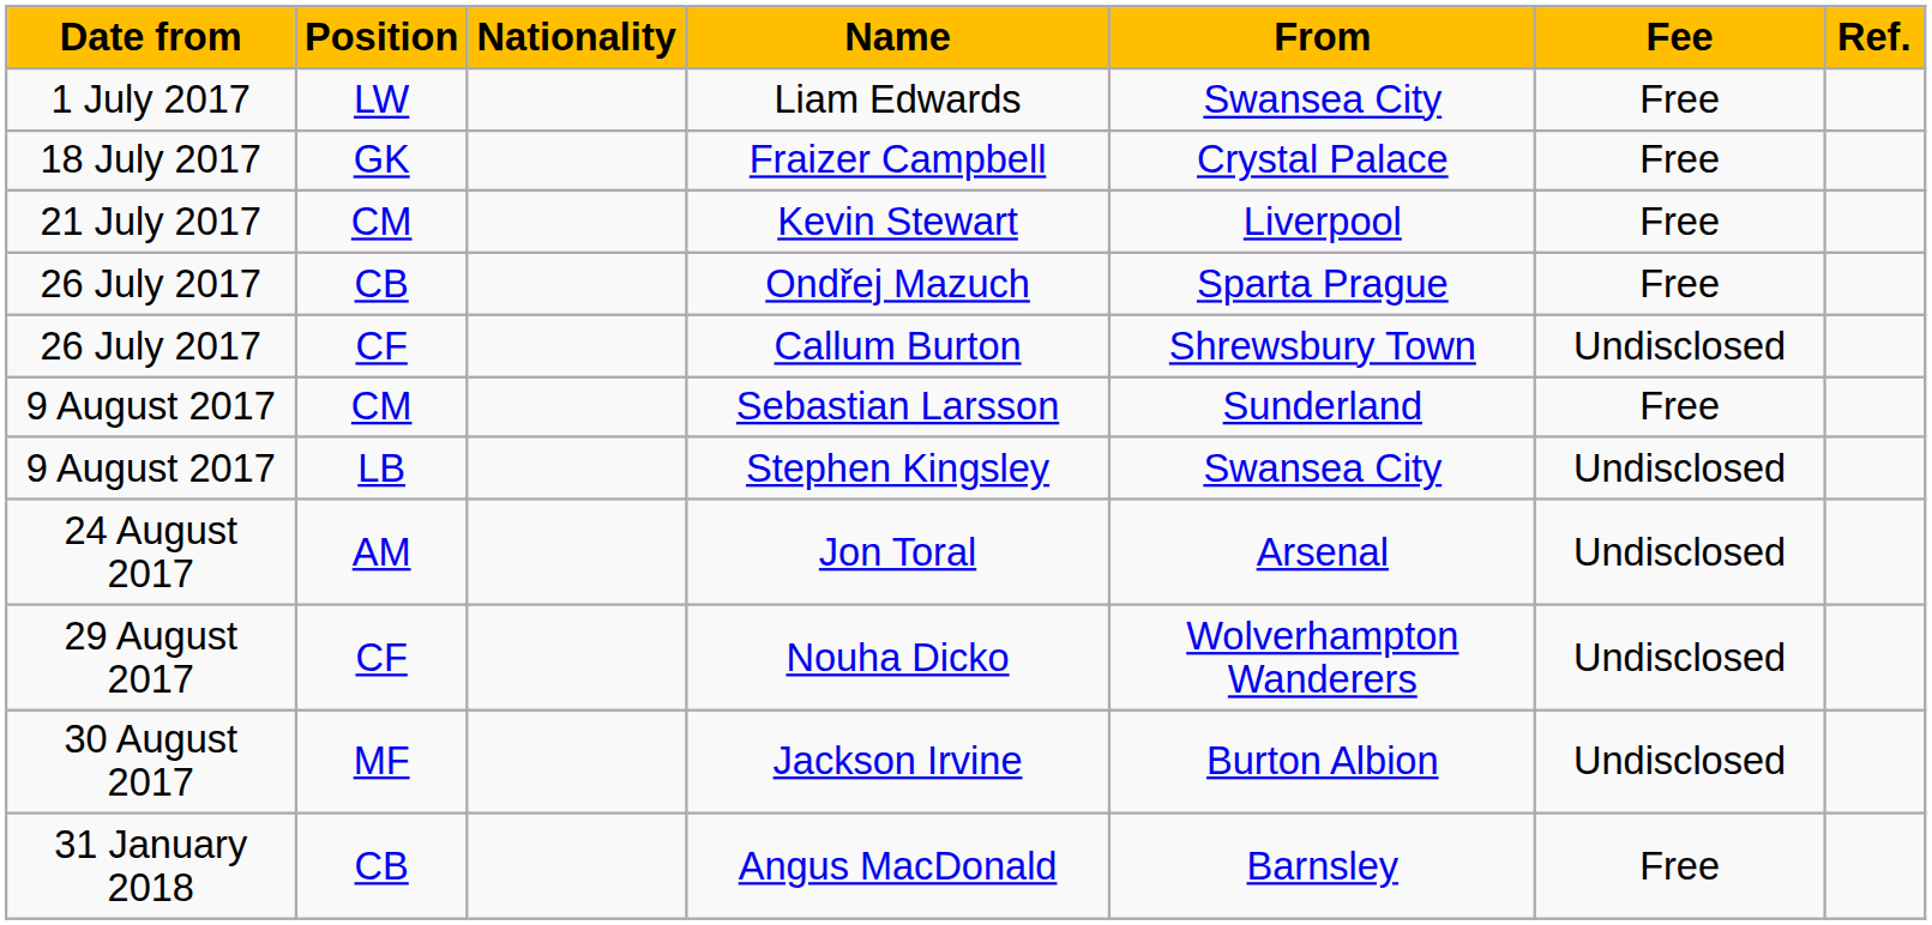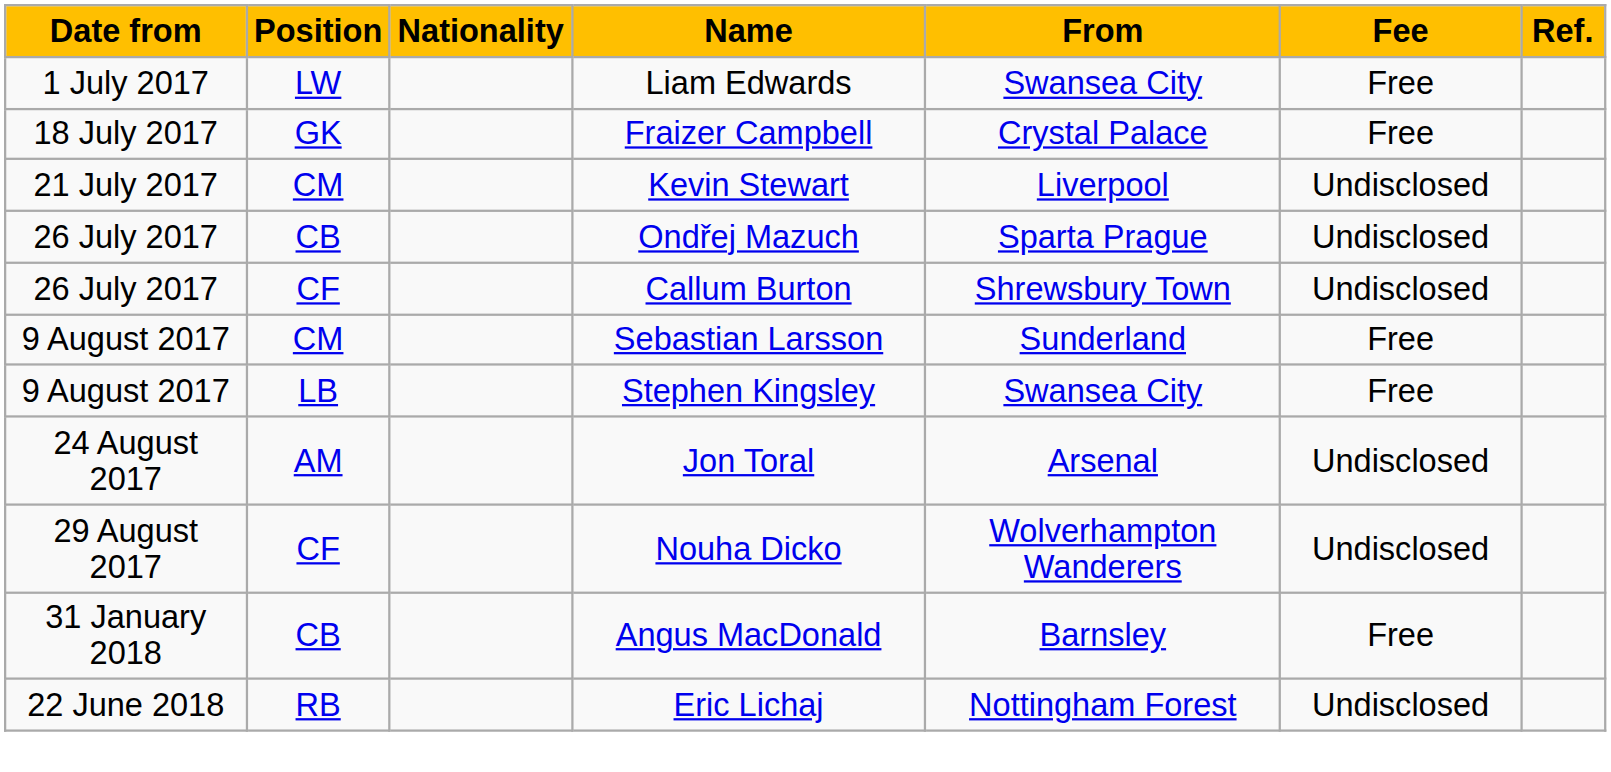Kevin Stewart | Fee: Free -> Undisclosed
Ondřej Mazuch | Fee: Free -> Undisclosed
Stephen Kingsley | Fee: Undisclosed -> Free
- row: 30 August 2017 | MF | Jackson Irvine | Burton Albion | Undisclosed
+ row: 22 June 2018 | RB | Eric Lichaj | Nottingham Forest | Undisclosed
